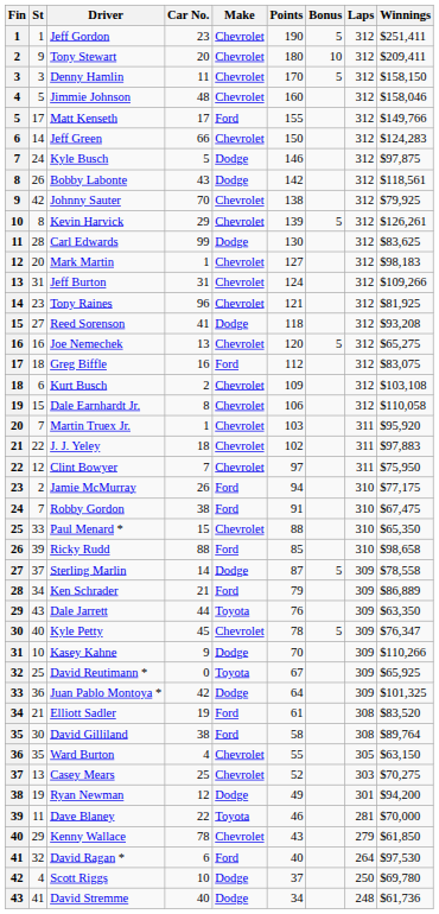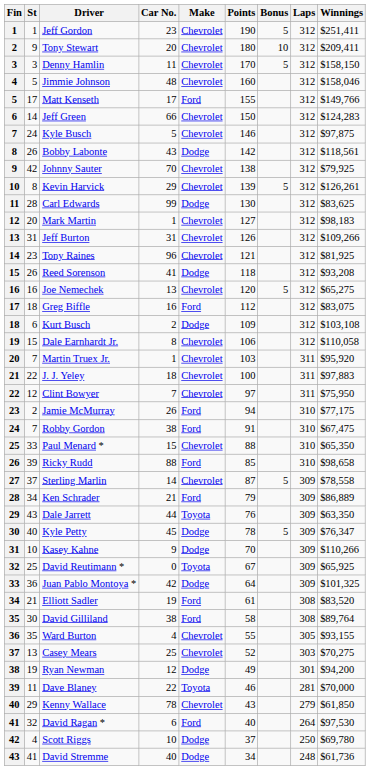Kyle Busch | Make: Dodge -> Chevrolet
Jeff Burton | Points: 124 -> 126
Reed Sorenson | St: 27 -> 26
Kurt Busch | Make: Chevrolet -> Dodge
J. J. Yeley | Points: 102 -> 100
Sterling Marlin | Make: Dodge -> Chevrolet
Kyle Petty | Make: Chevrolet -> Dodge
Ward Burton | Winnings: $63,150 -> $93,155
